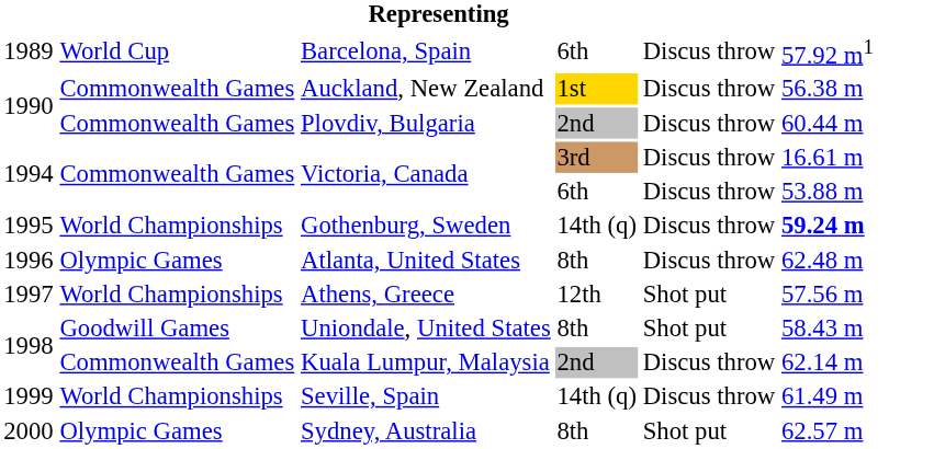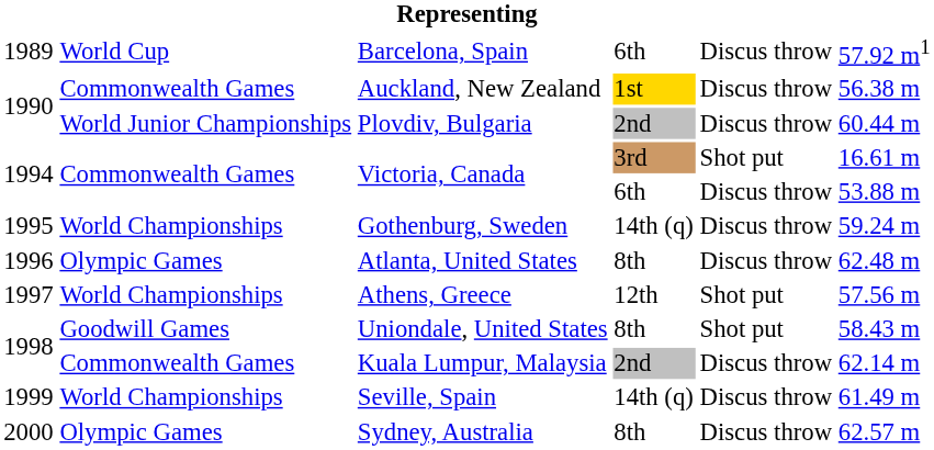Plovdiv, Bulgaria | column 2: Commonwealth Games -> World Junior Championships
Victoria, Canada / 3rd | column 5: Discus throw -> Shot put
Gothenburg, Sweden | column 6: bold -> normal
Sydney, Australia | column 5: Shot put -> Discus throw
